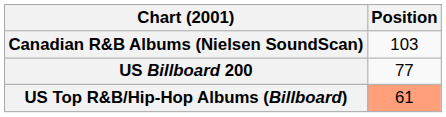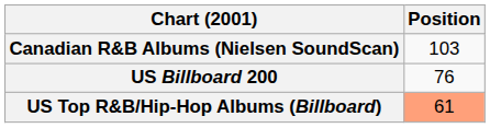US Billboard 200 | Position: 77 -> 76
